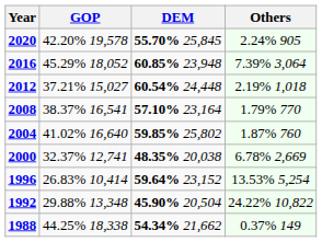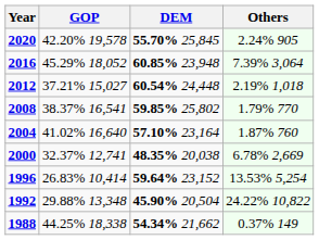2008 | DEM: 57.10% 23,164 -> 59.85% 25,802
2004 | DEM: 59.85% 25,802 -> 57.10% 23,164
